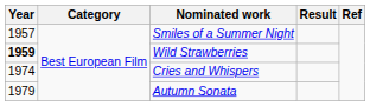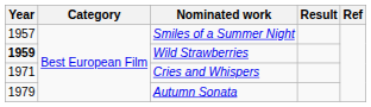Cries and Whispers | Year: 1974 -> 1971
